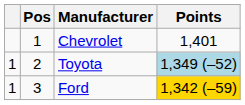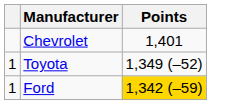- column: Pos | 1 | 2 | 3
Toyota | Points: lightblue background -> no background
